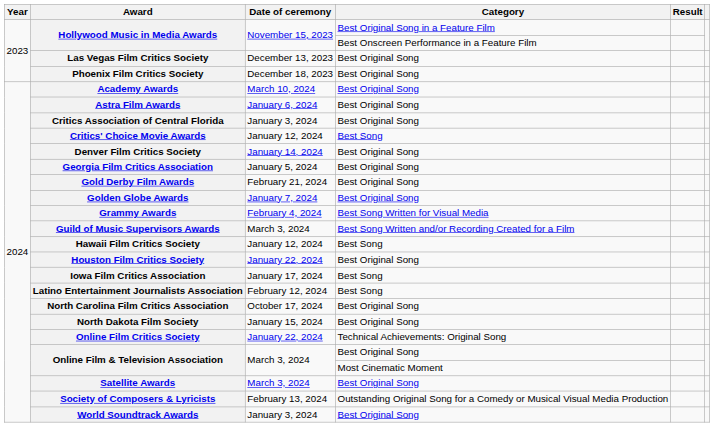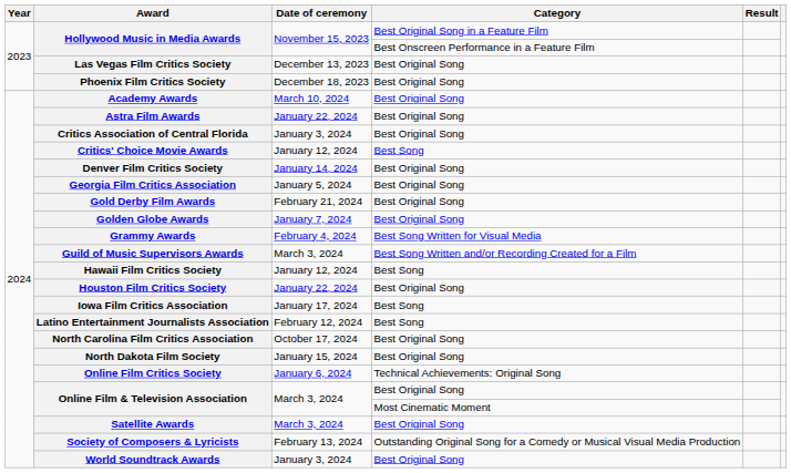Astra Film Awards | Date of ceremony: January 6, 2024 -> January 22, 2024
Online Film Critics Society | Date of ceremony: January 22, 2024 -> January 6, 2024
